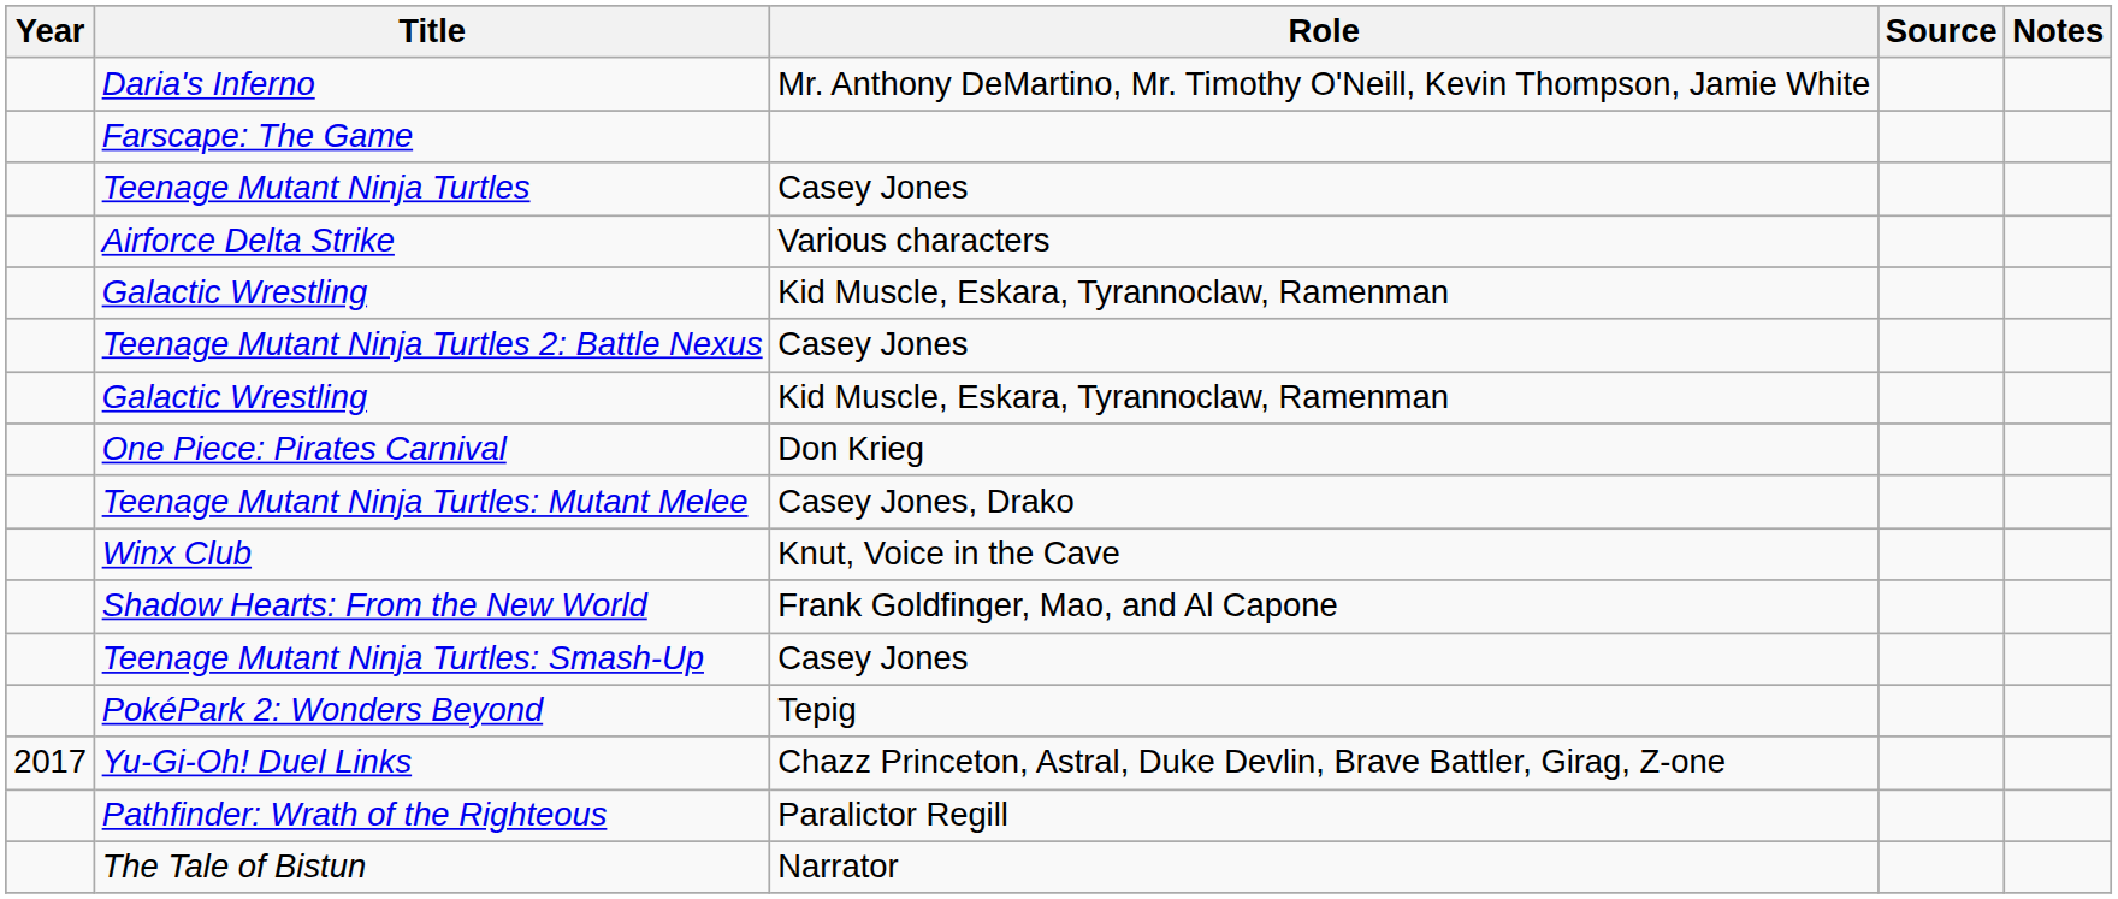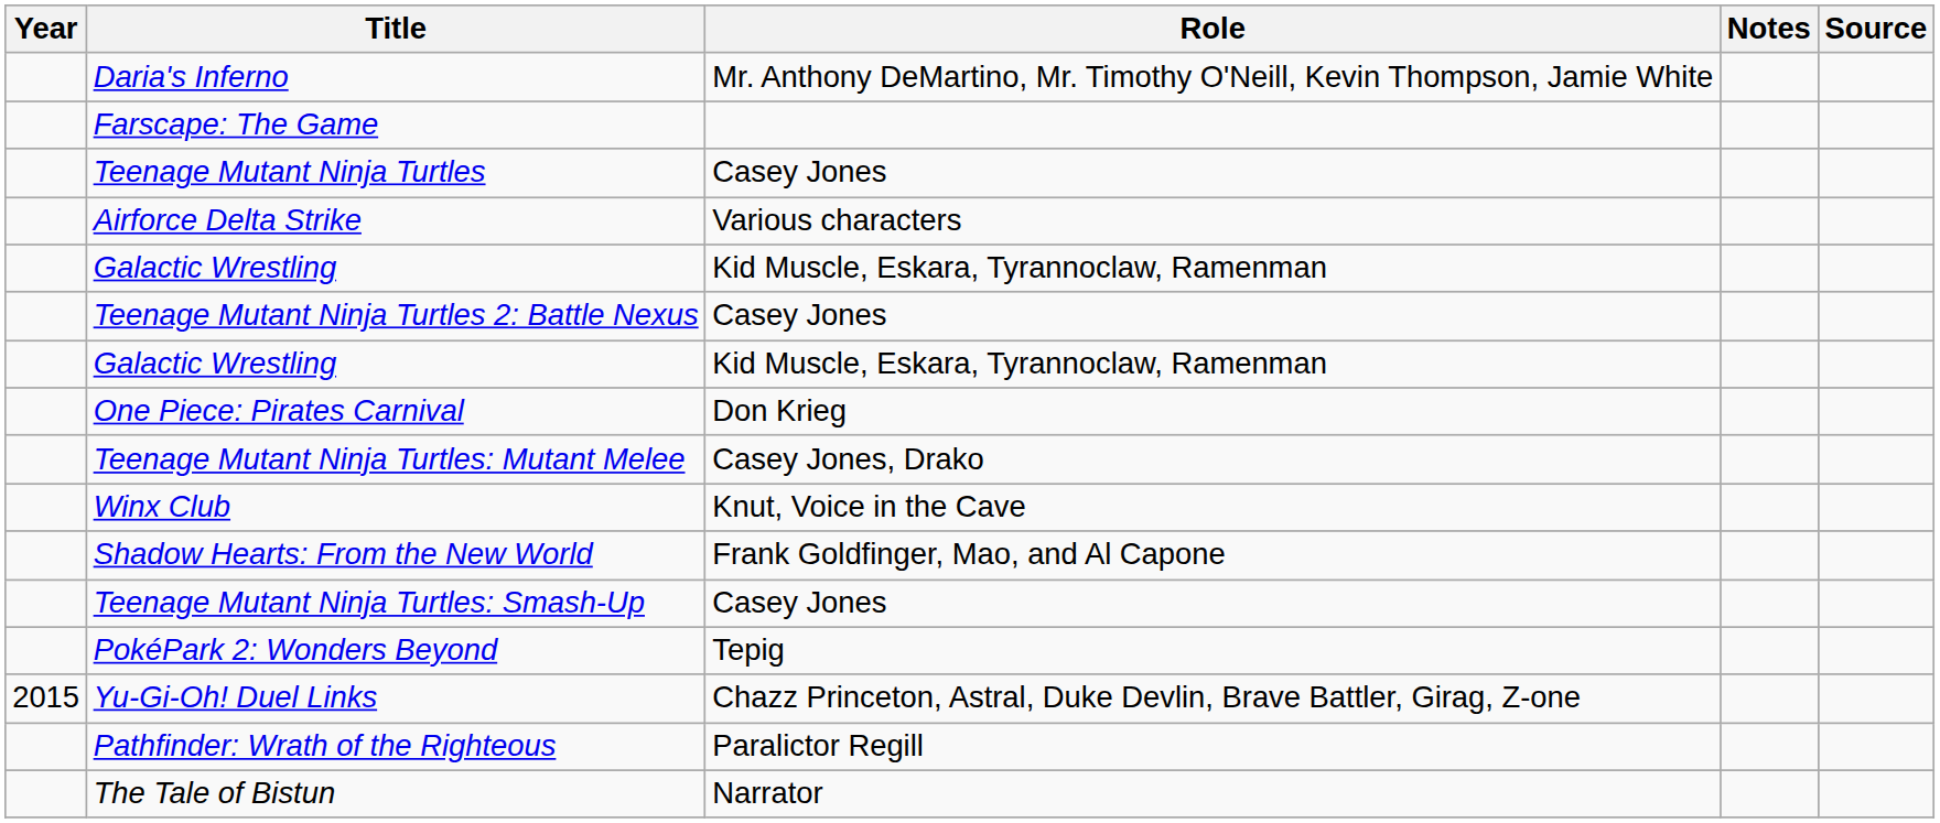columns swapped: Notes <-> Source
Yu-Gi-Oh! Duel Links | Year: 2017 -> 2015
